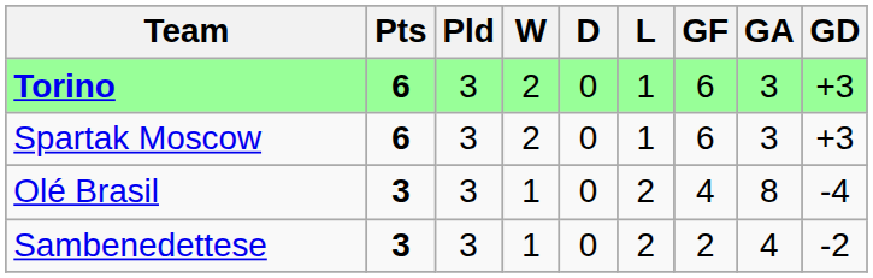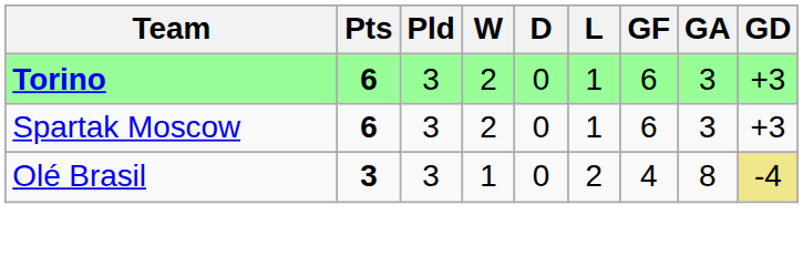Olé Brasil | GD: no background -> khaki background
- row: Sambenedettese | 3 | 3 | 1 | 0 | 2 | 2 | 4 | -2
